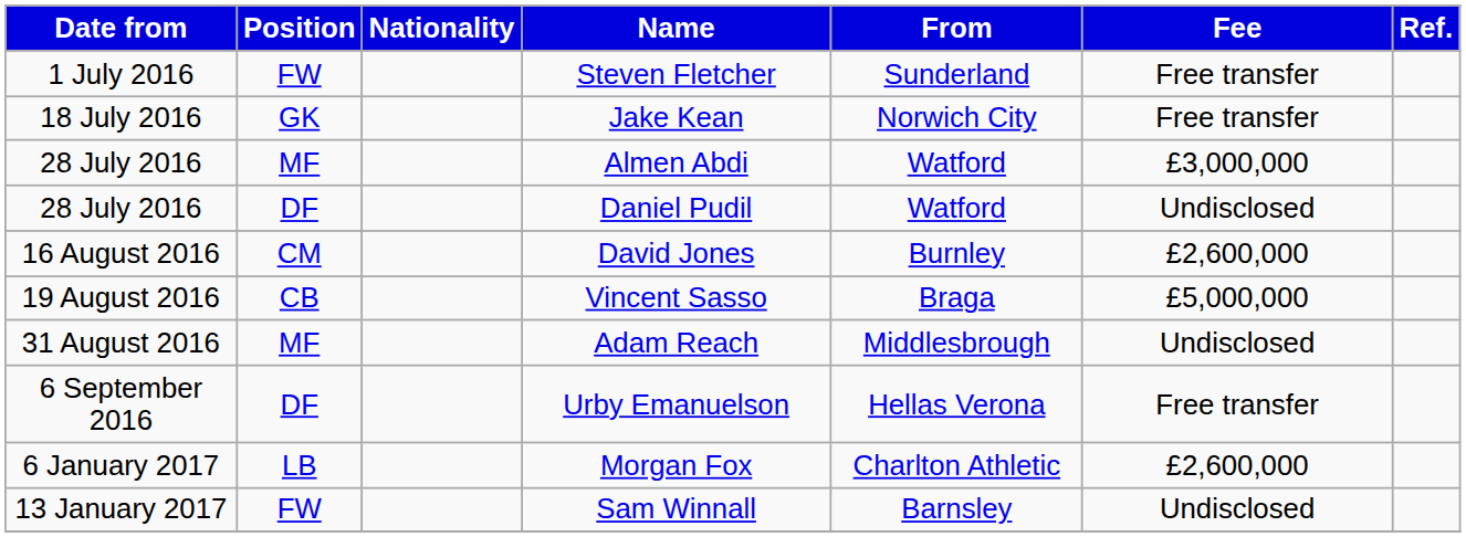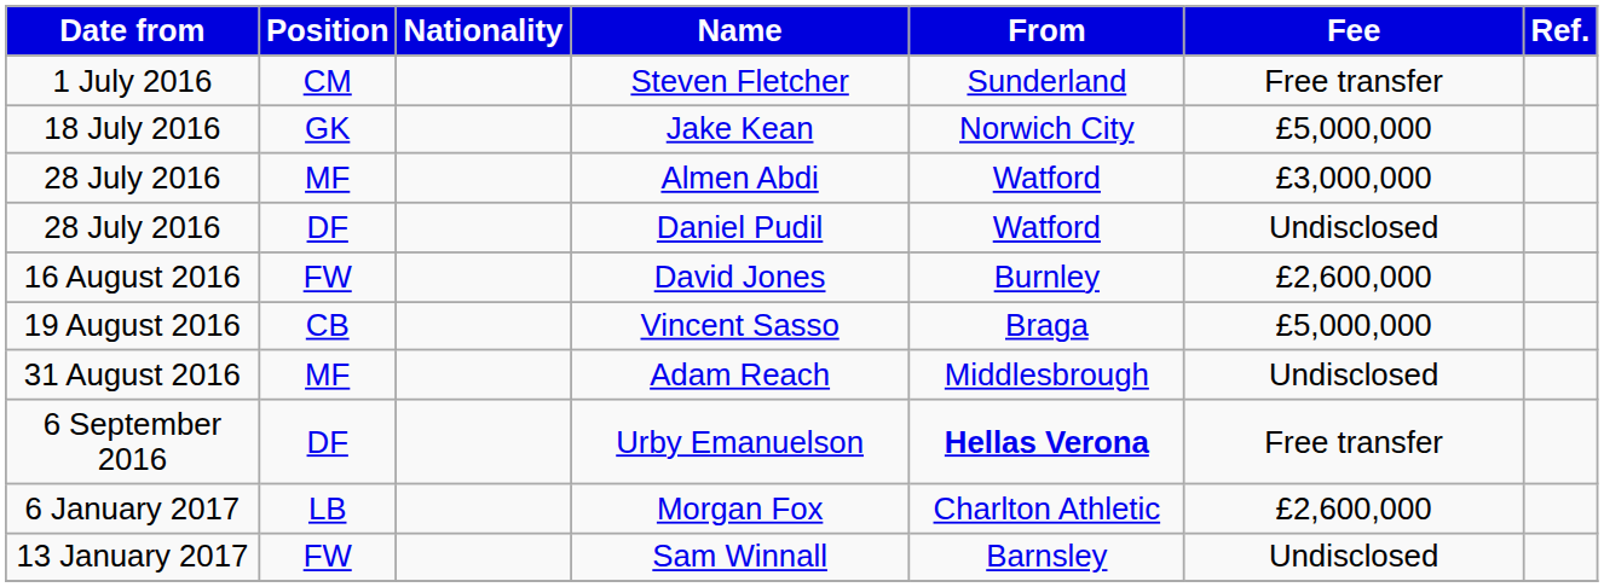Steven Fletcher | Position: FW -> CM
Jake Kean | Fee: Free transfer -> £5,000,000
David Jones | Position: CM -> FW
Urby Emanuelson | From: normal -> bold
